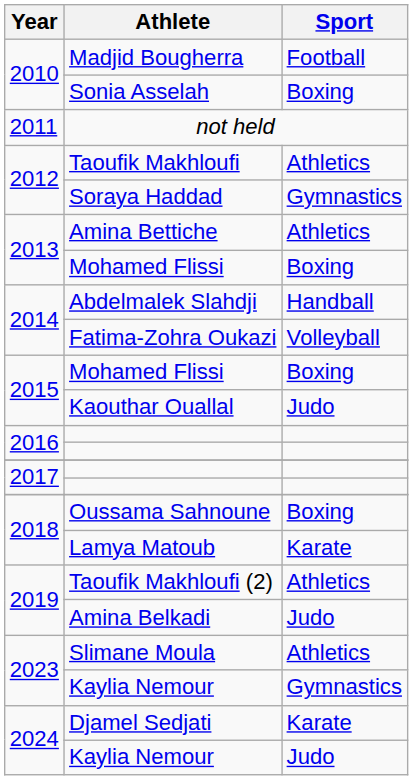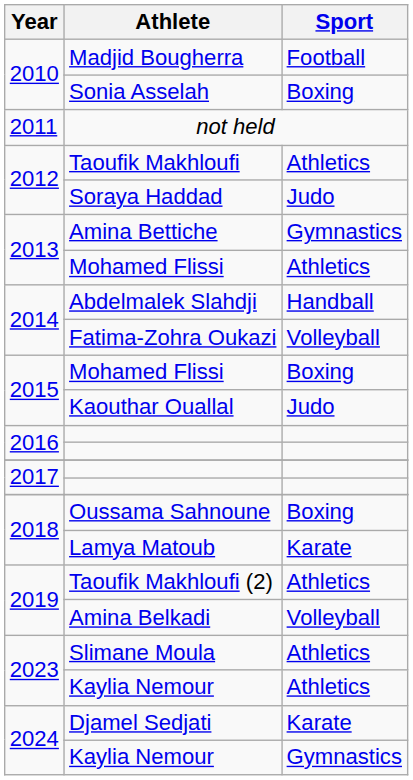Soraya Haddad | Sport: Gymnastics -> Judo
Amina Bettiche | Sport: Athletics -> Gymnastics
2013 / Mohamed Flissi | Sport: Boxing -> Athletics
Amina Belkadi | Sport: Judo -> Volleyball
2023 / Kaylia Nemour | Sport: Gymnastics -> Athletics
2024 / Kaylia Nemour | Sport: Judo -> Gymnastics
